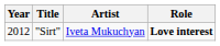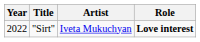"Sirt" | Year: 2012 -> 2022
